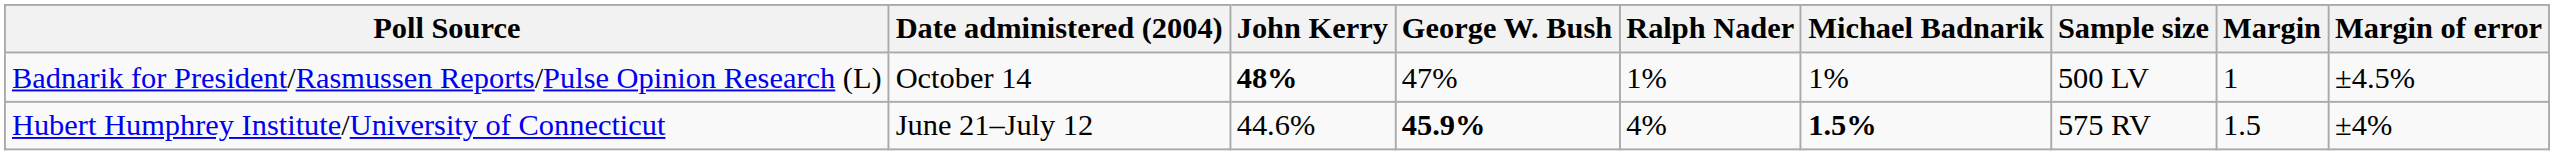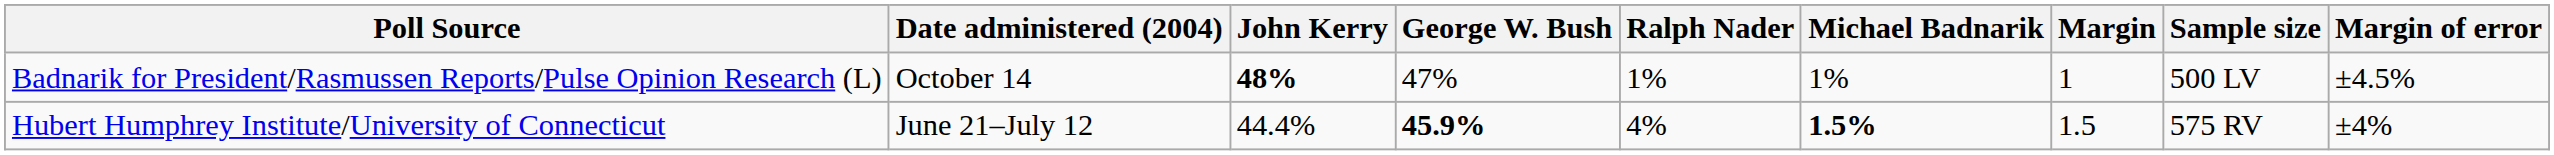columns swapped: Margin <-> Sample size
Hubert Humphrey Institute/University of Connecticut | John Kerry: 44.6% -> 44.4%
